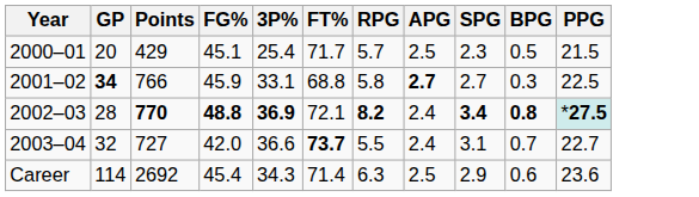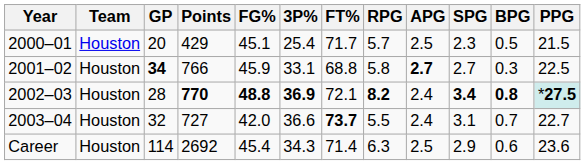+ column: Team | Houston | Houston | Houston | Houston | Houston
